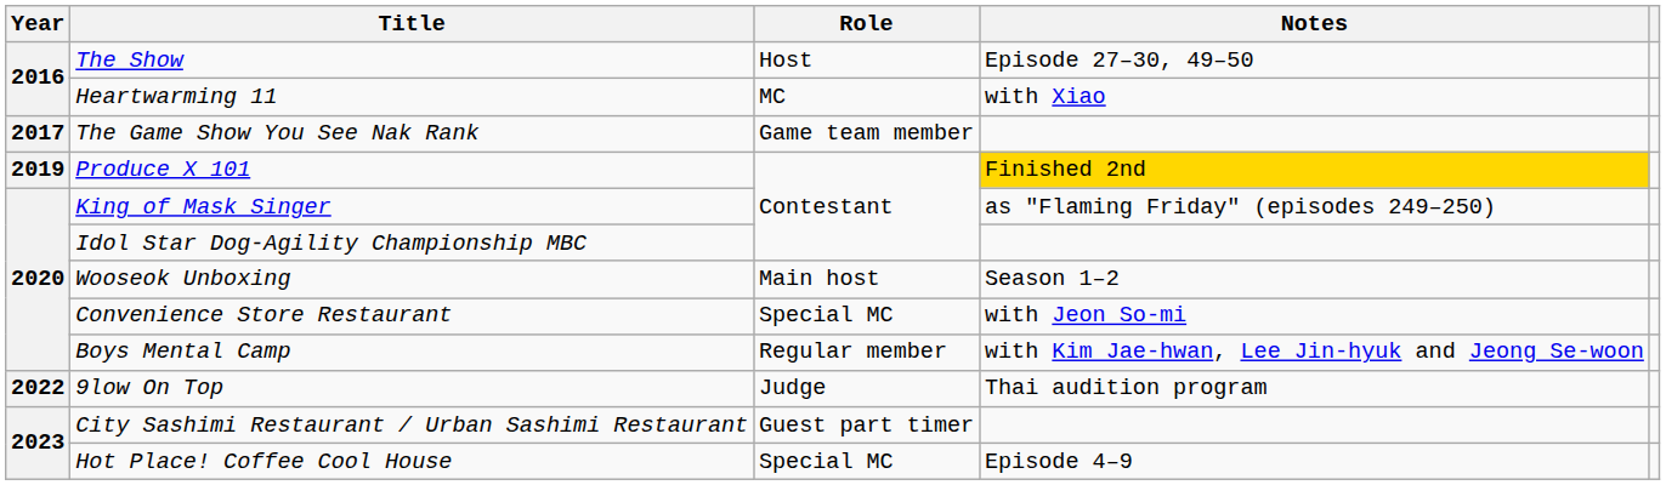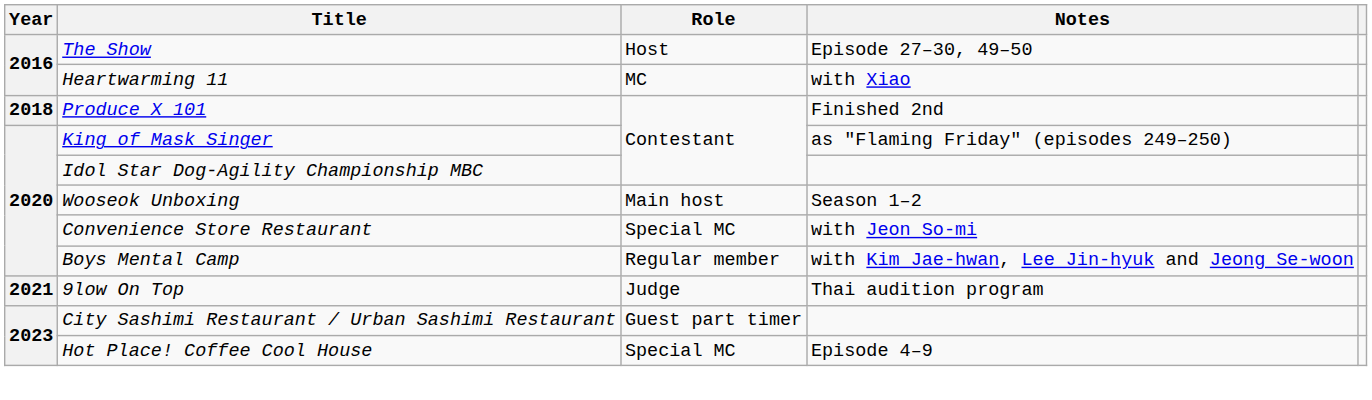- row: 2017 | The Game Show You See Nak Rank | Game team member
Produce X 101 | Year: 2019 -> 2018
Produce X 101 | Notes: gold background -> no background
9low On Top | Year: 2022 -> 2021
